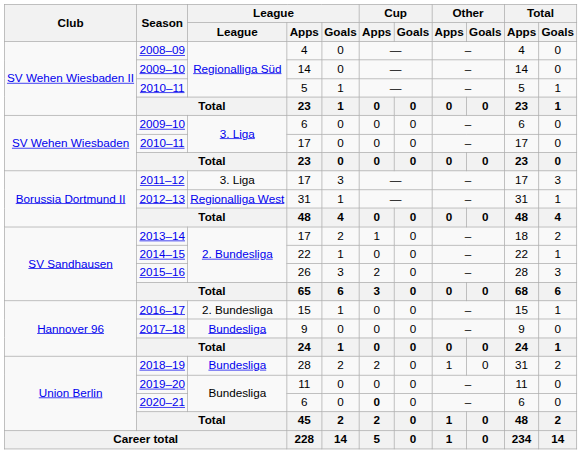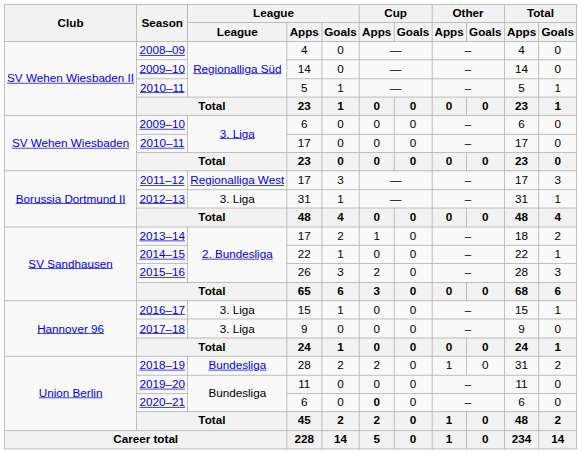2011–12 | League: 3. Liga -> Regionalliga West
2012–13 | League: Regionalliga West -> 3. Liga
2016–17 | League: 2. Bundesliga -> 3. Liga
2017–18 | League: Bundesliga -> 3. Liga
